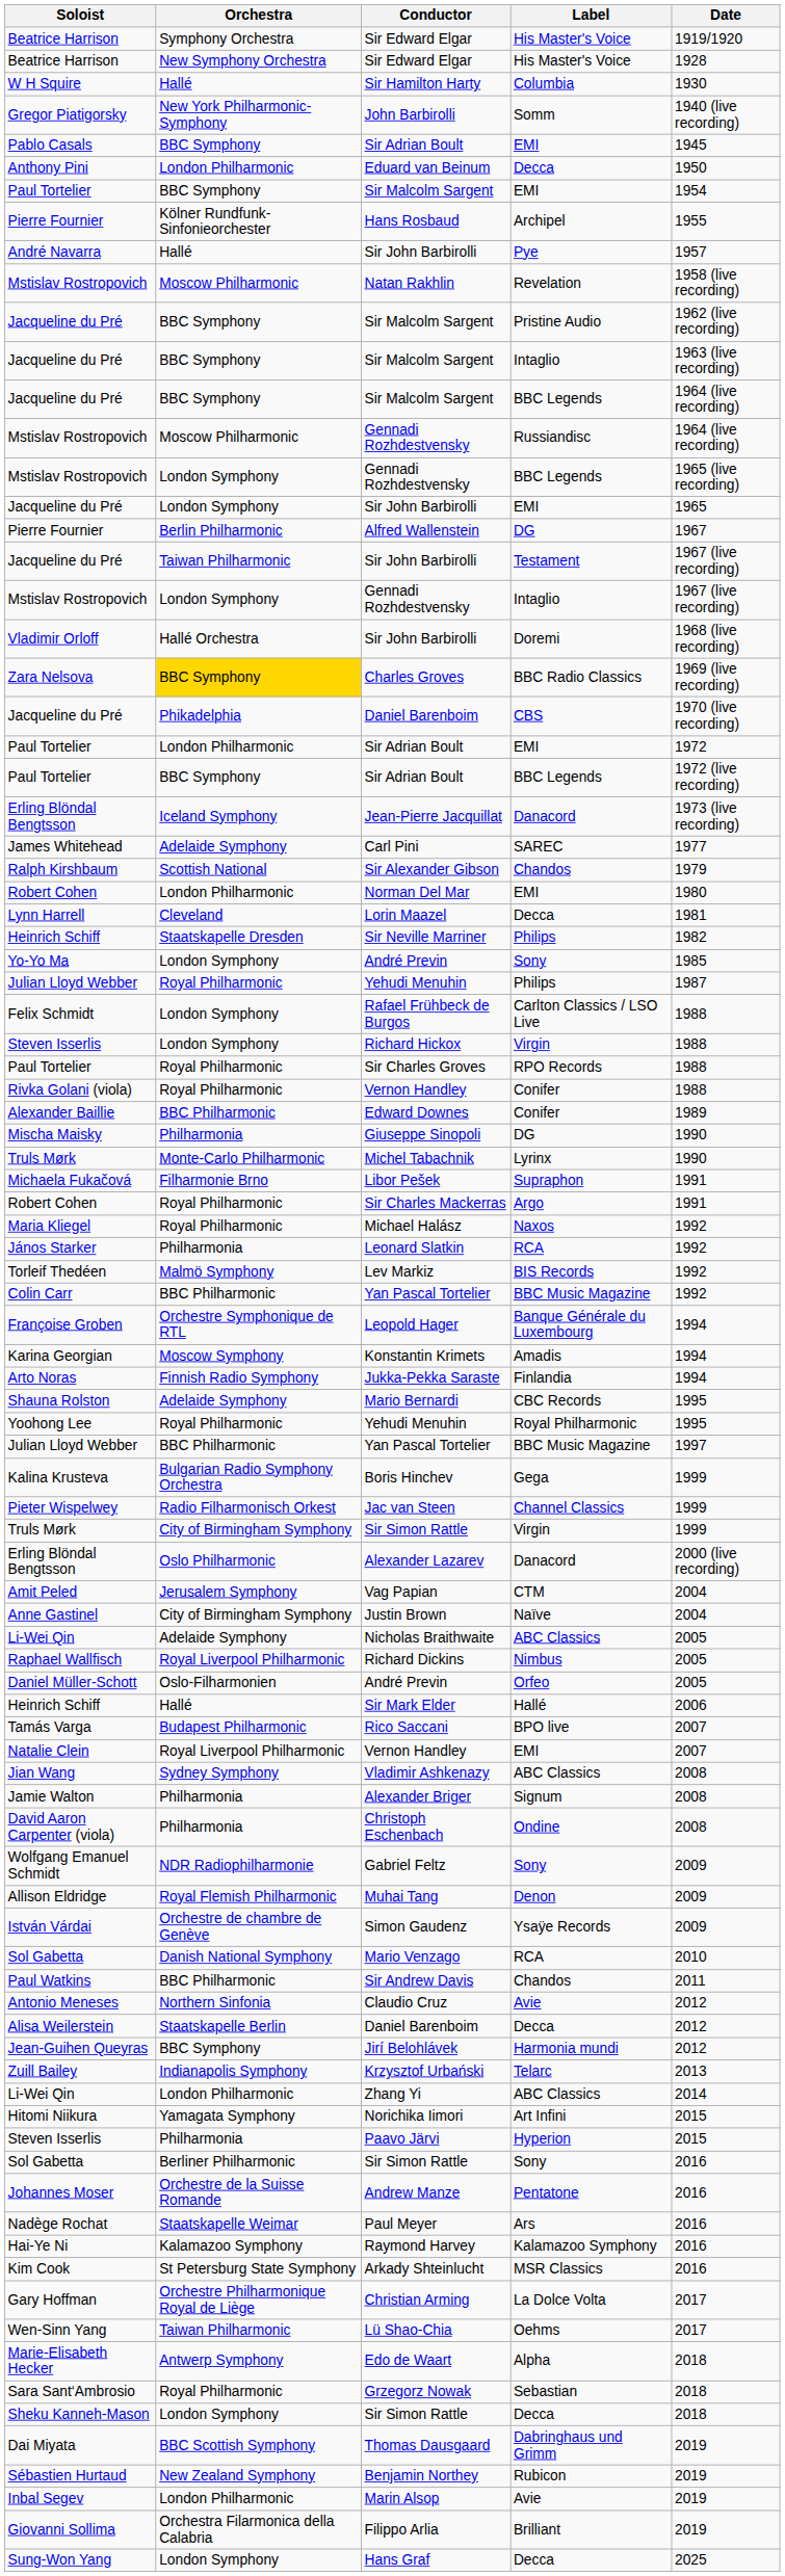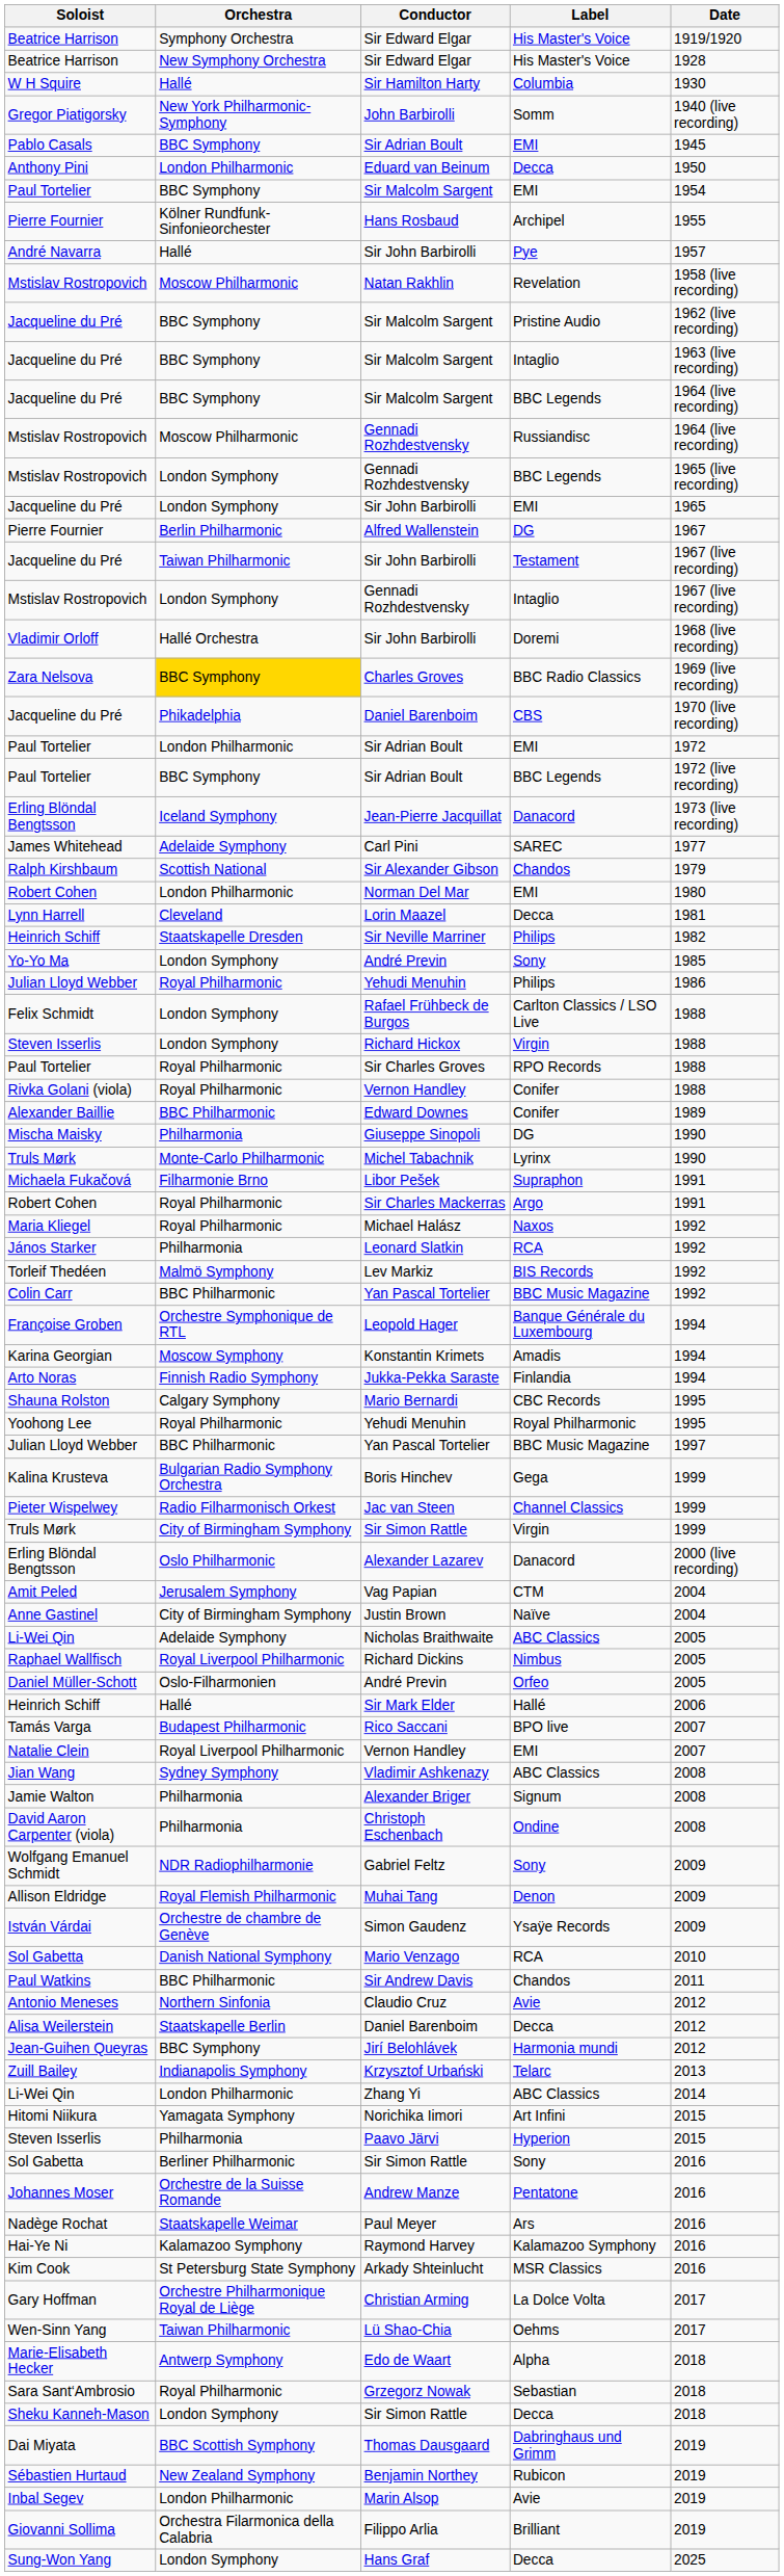Yehudi Menuhin / Philips | Date: 1987 -> 1986
Mario Bernardi | Orchestra: Adelaide Symphony -> Calgary Symphony
